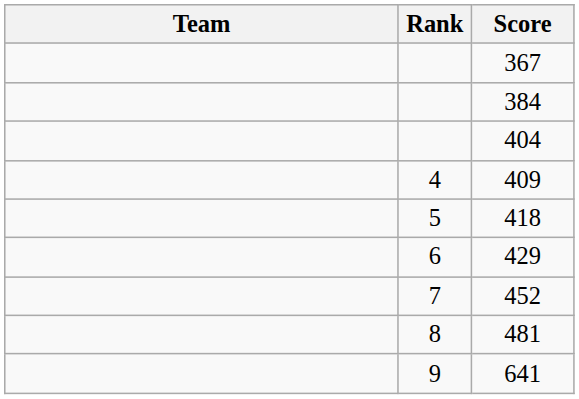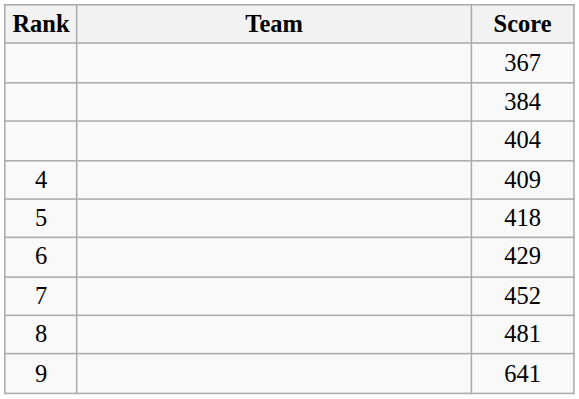columns swapped: Rank <-> Team
